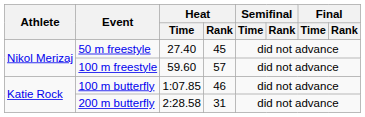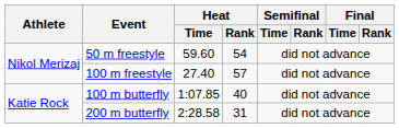50 m freestyle | Heat / Time: 27.40 -> 59.60
50 m freestyle | Heat / Rank: 45 -> 54
100 m freestyle | Heat / Time: 59.60 -> 27.40
100 m butterfly | Heat / Rank: 46 -> 40
